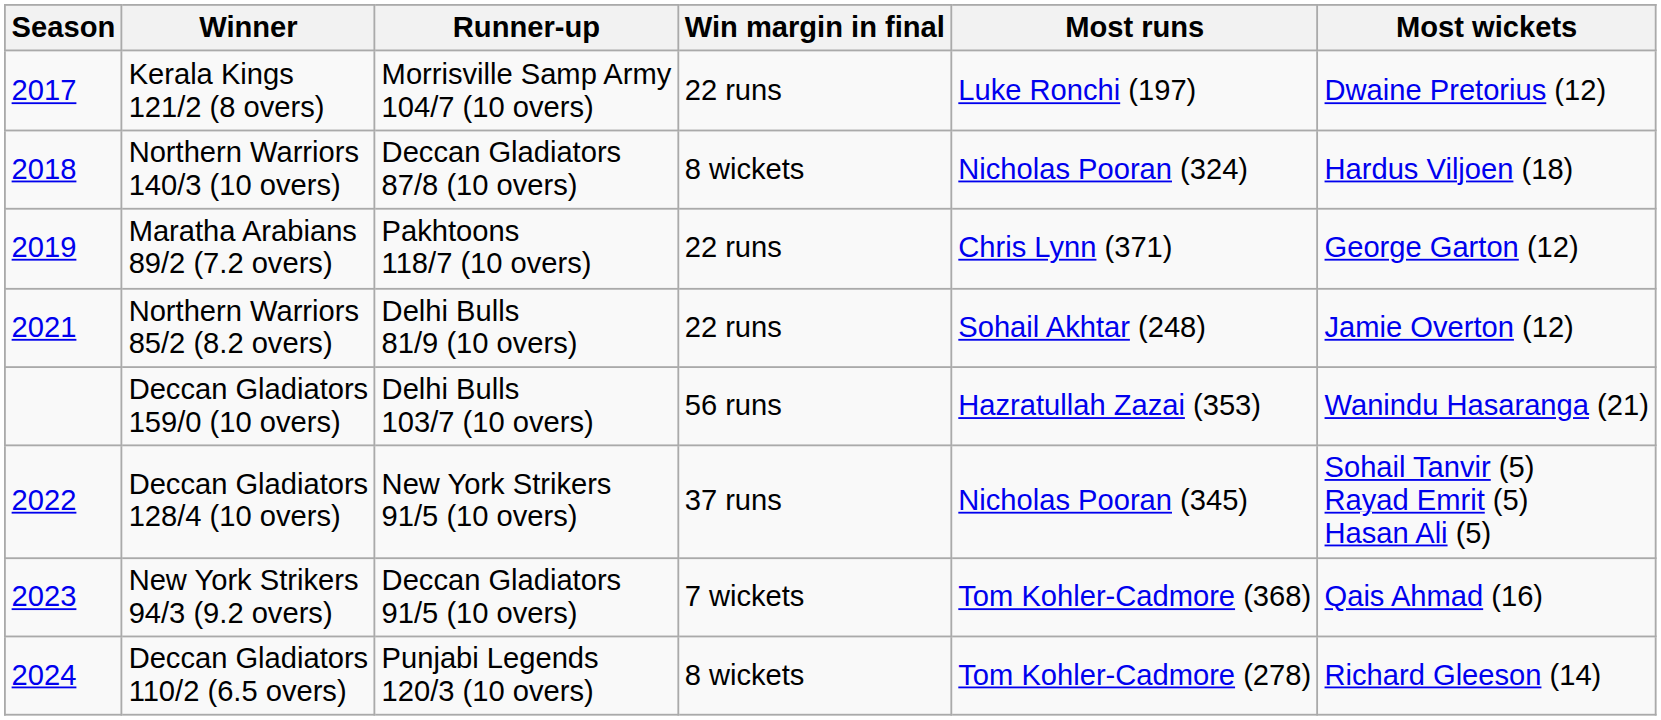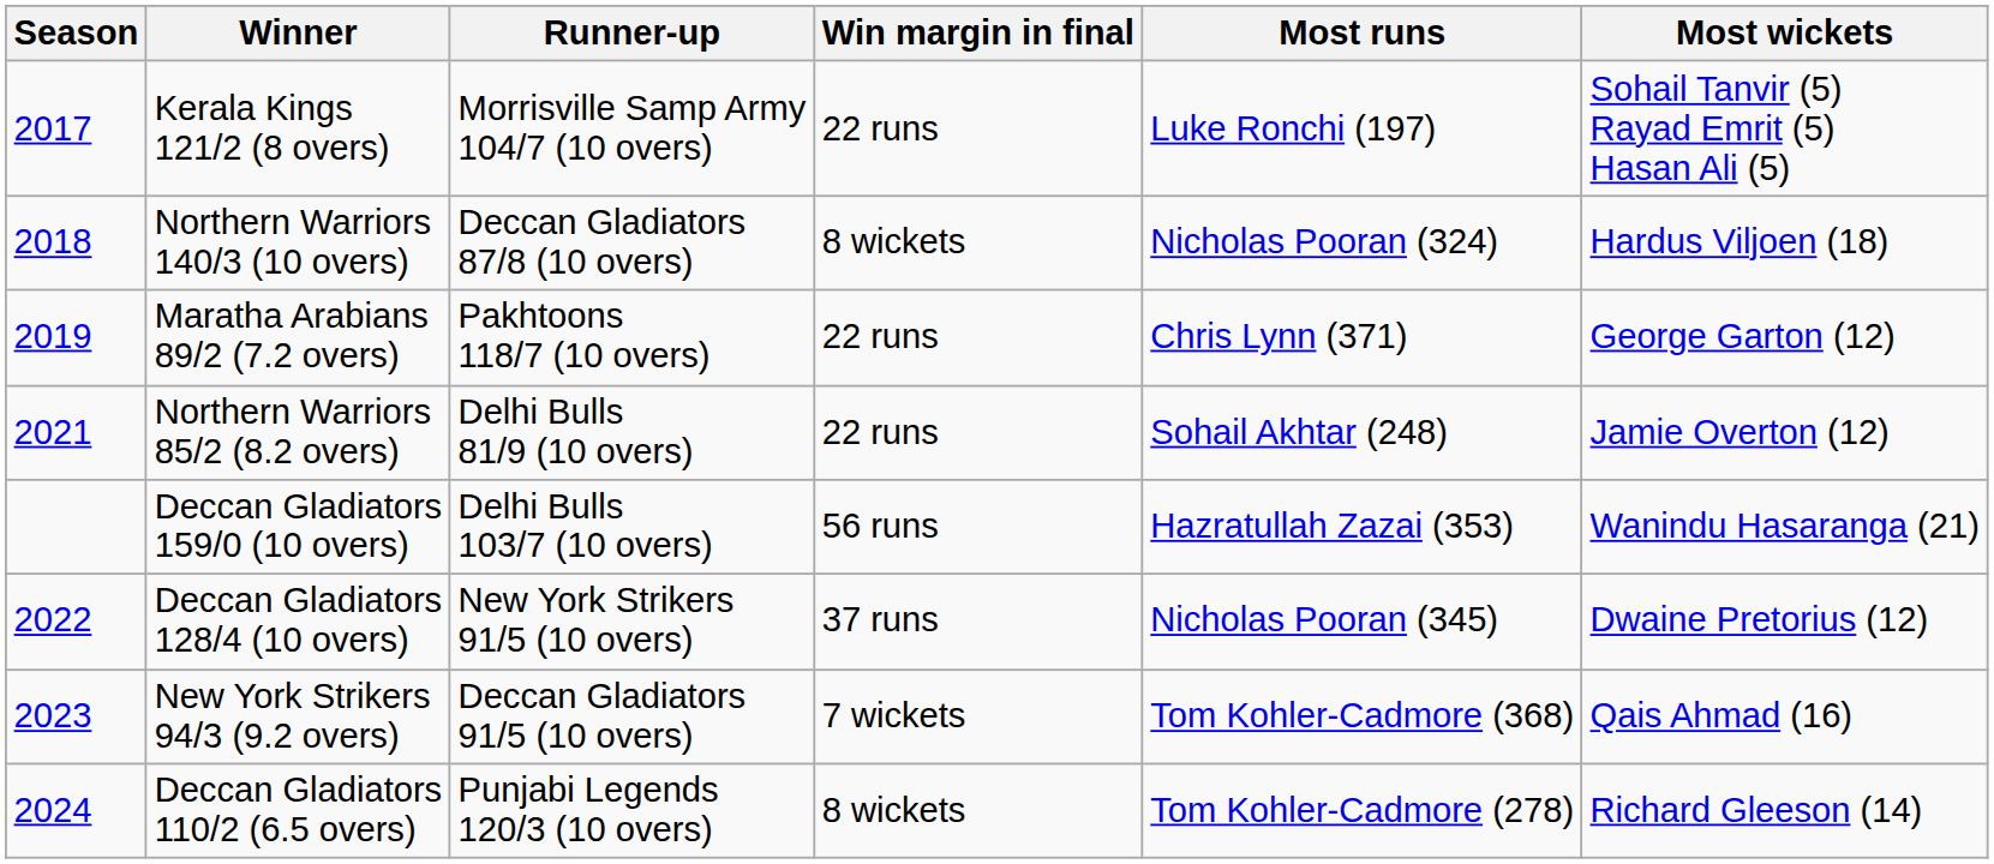Kerala Kings 121/2 (8 overs) | Most wickets: Dwaine Pretorius (12) -> Sohail Tanvir (5) Rayad Emrit (5) Hasan Ali (5)
Deccan Gladiators 128/4 (10 overs) | Most wickets: Sohail Tanvir (5) Rayad Emrit (5) Hasan Ali (5) -> Dwaine Pretorius (12)
